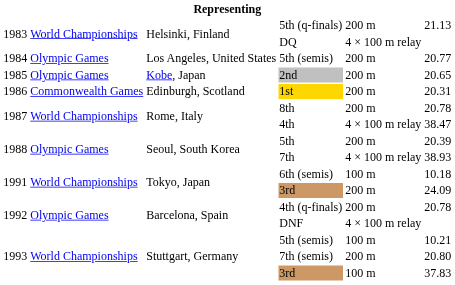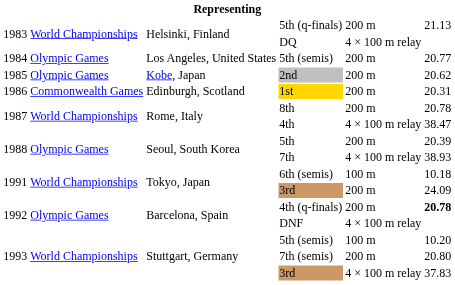2nd | column 6: 20.65 -> 20.62
4th (q-finals) | column 6: normal -> bold
1993 / 5th (semis) | column 6: 10.21 -> 10.20
1993 / 3rd | column 5: 100 m -> 4 × 100 m relay
